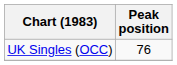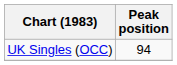UK Singles (OCC) | Peak position: 76 -> 94
